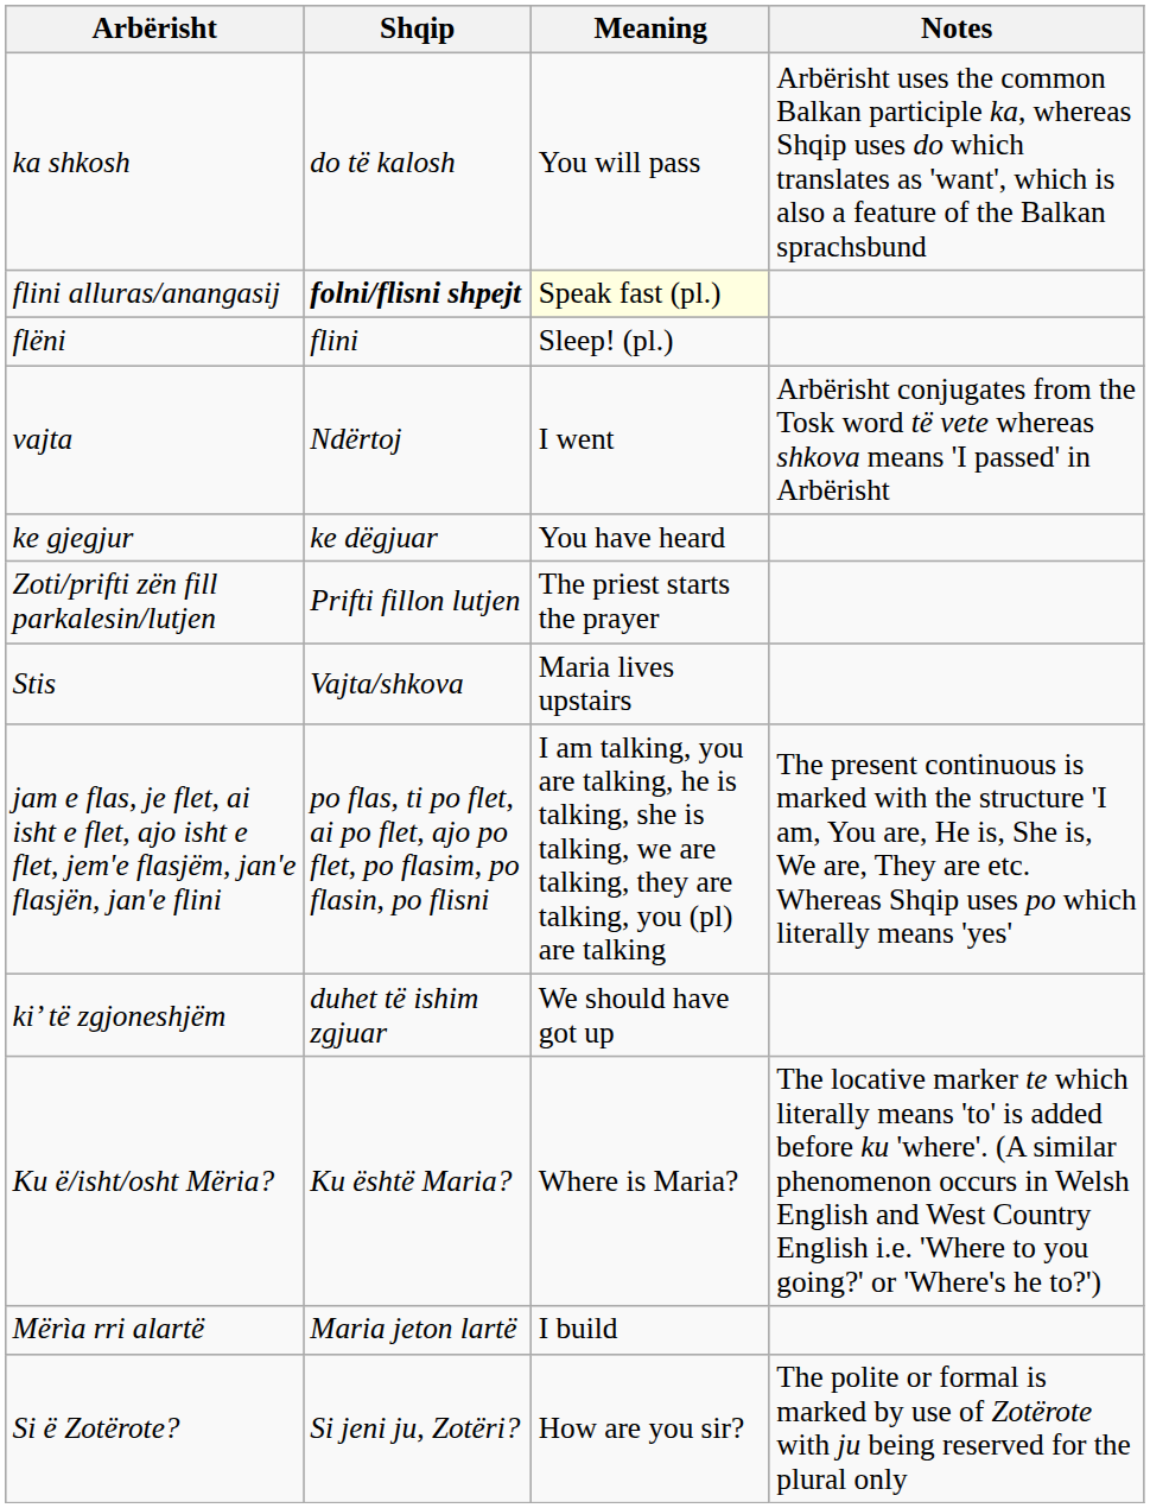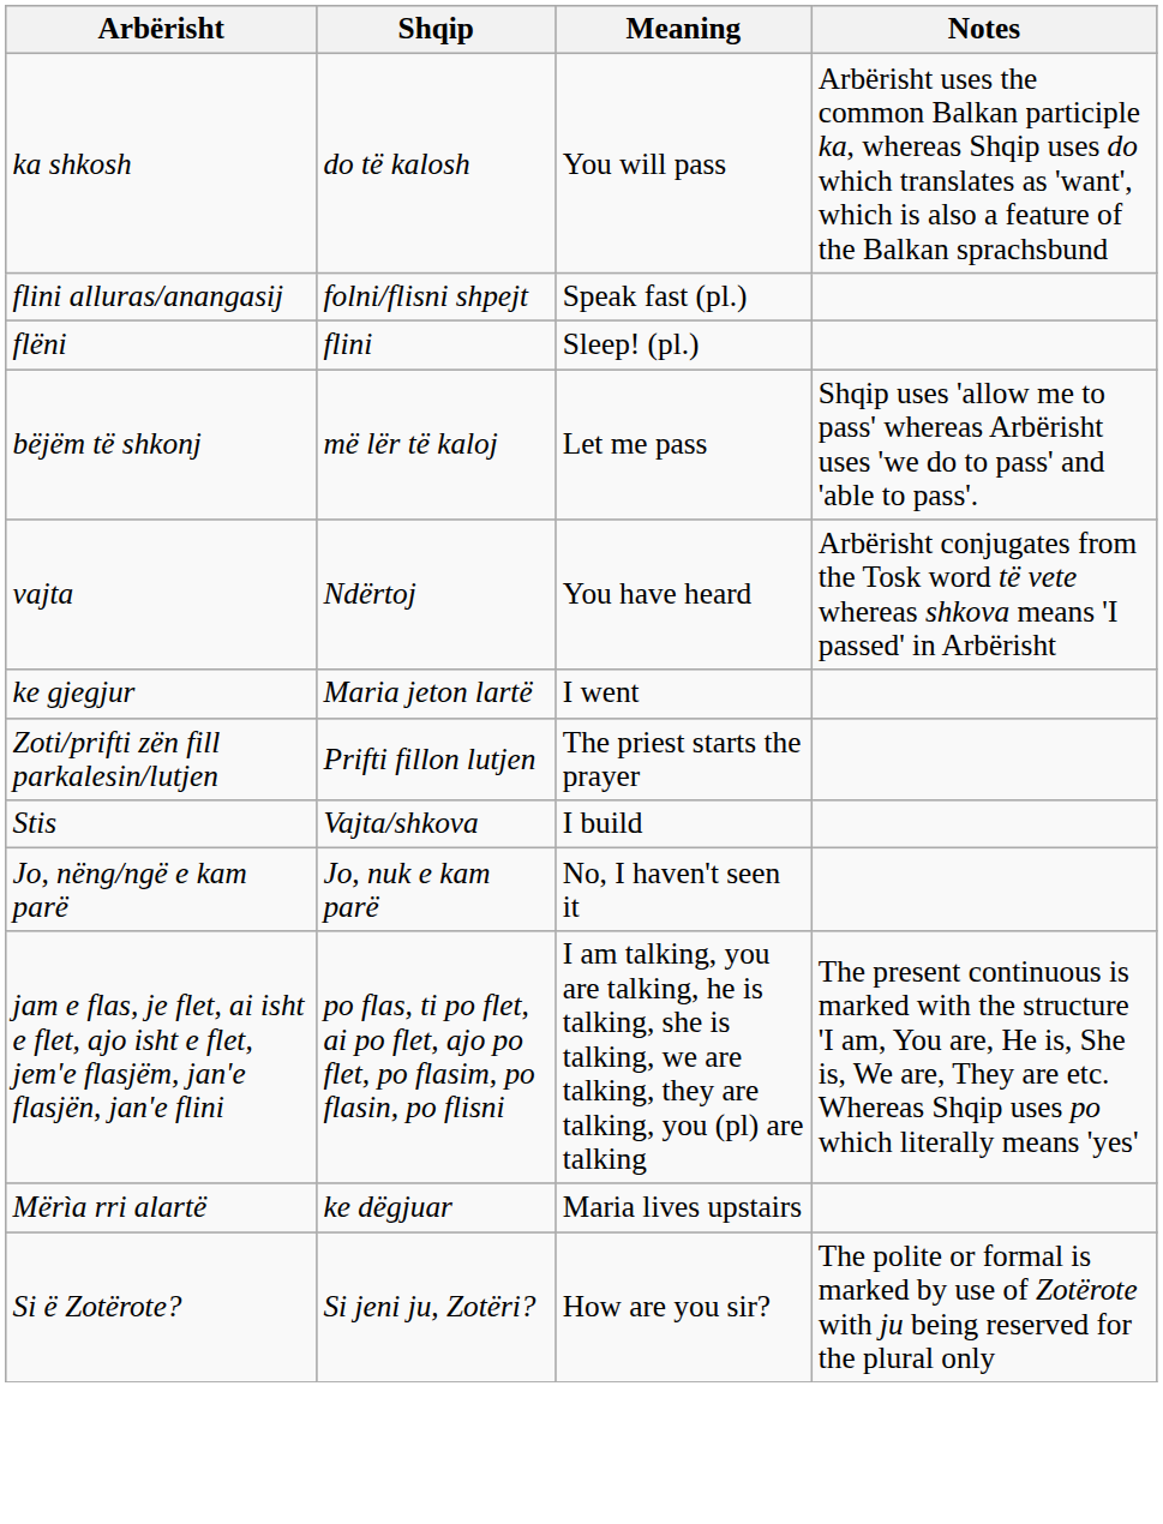flini alluras/anangasij | Shqip: bold -> normal
flini alluras/anangasij | Meaning: lightyellow background -> no background
+ row: bëjëm të shkonj | më lër të kaloj | Let me pass | Shqip uses 'allow me to pass' whereas Arbërisht uses 'we do to pass' and 'able to pass'.
vajta | Meaning: I went -> You have heard
ke gjegjur | Shqip: ke dëgjuar -> Maria jeton lartë
ke gjegjur | Meaning: You have heard -> I went
Stis | Meaning: Maria lives upstairs -> I build
+ row: Jo, nëng/ngë e kam parë | Jo, nuk e kam parë | No, I haven't seen it
- row: ki’ të zgjoneshjëm | duhet të ishim zgjuar | We should have got up
- row: Ku ë/isht/osht Mëria? | Ku është Maria? | Where is Maria? | The locative marker te which literally means 'to' is added before ku 'where'. (A similar phenomenon occurs in Welsh English and West Country English i.e. 'Where to you going?' or 'Where's he to?')
Mërìa rri alartë | Shqip: Maria jeton lartë -> ke dëgjuar
Mërìa rri alartë | Meaning: I build -> Maria lives upstairs
